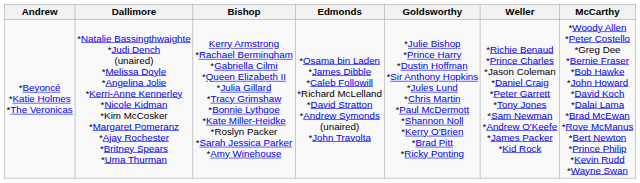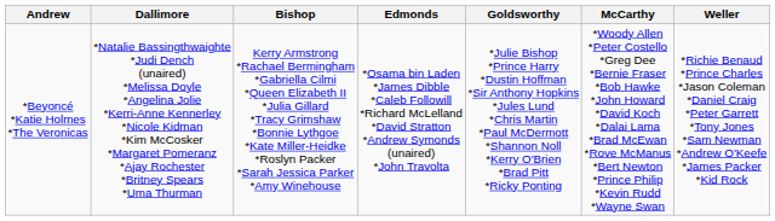columns swapped: McCarthy <-> Weller
